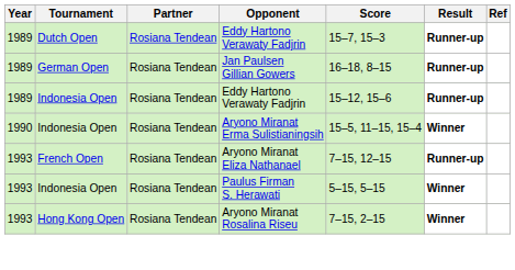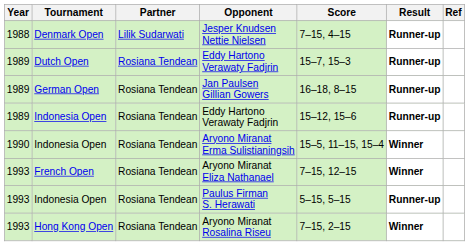+ row: 1988 | Denmark Open | Lilik Sudarwati | Jesper Knudsen Nettie Nielsen | 7–15, 4–15 | Runner-up
Aryono Miranat Eliza Nathanael | Result: Runner-up -> Winner
Paulus Firman S. Herawati | Result: Winner -> Runner-up
